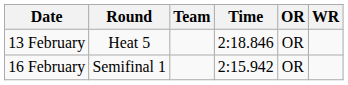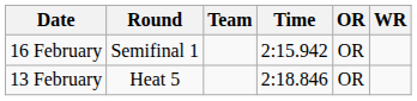rows swapped: 13 February <-> 16 February
